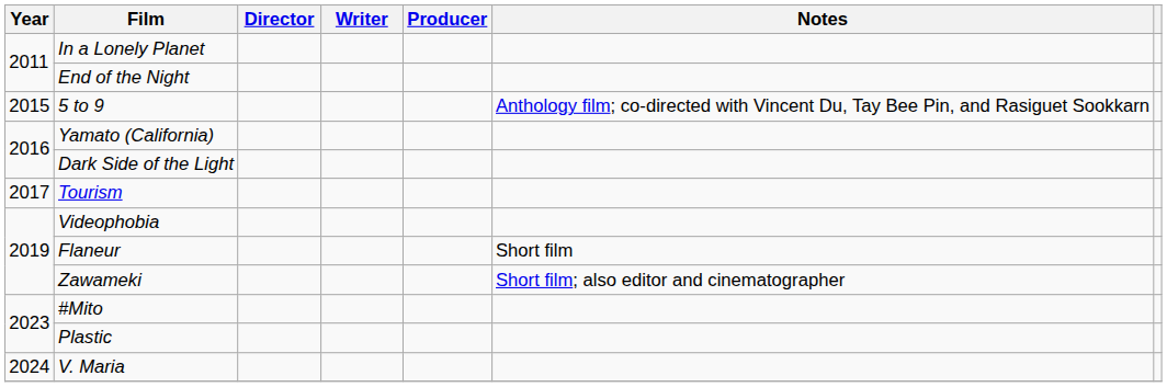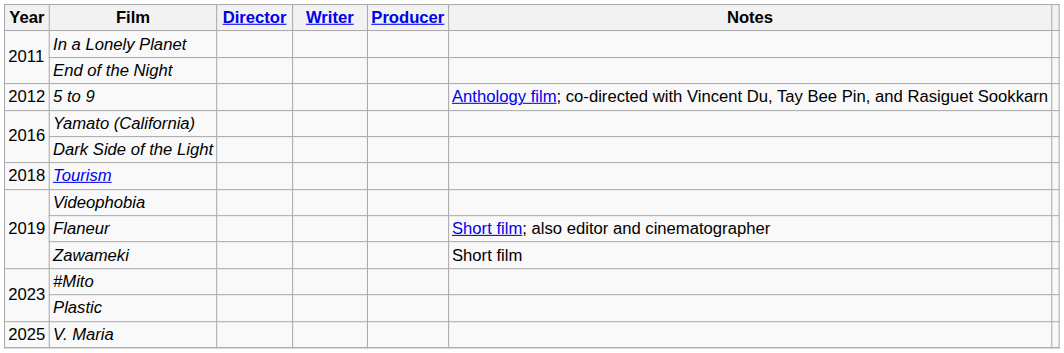5 to 9 | Year: 2015 -> 2012
Tourism | Year: 2017 -> 2018
Flaneur | Notes: Short film -> Short film; also editor and cinematographer
Zawameki | Notes: Short film; also editor and cinematographer -> Short film
V. Maria | Year: 2024 -> 2025
